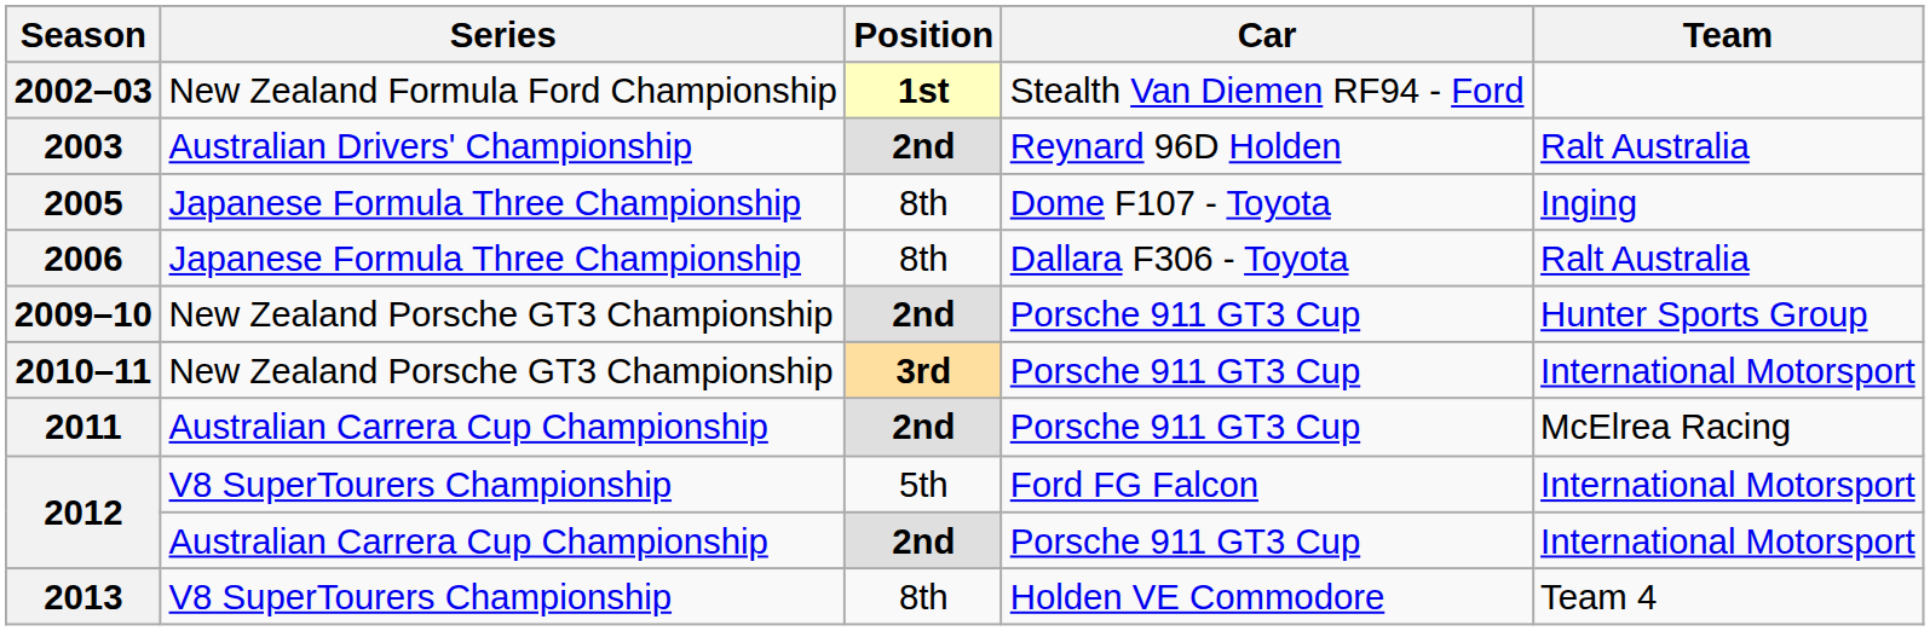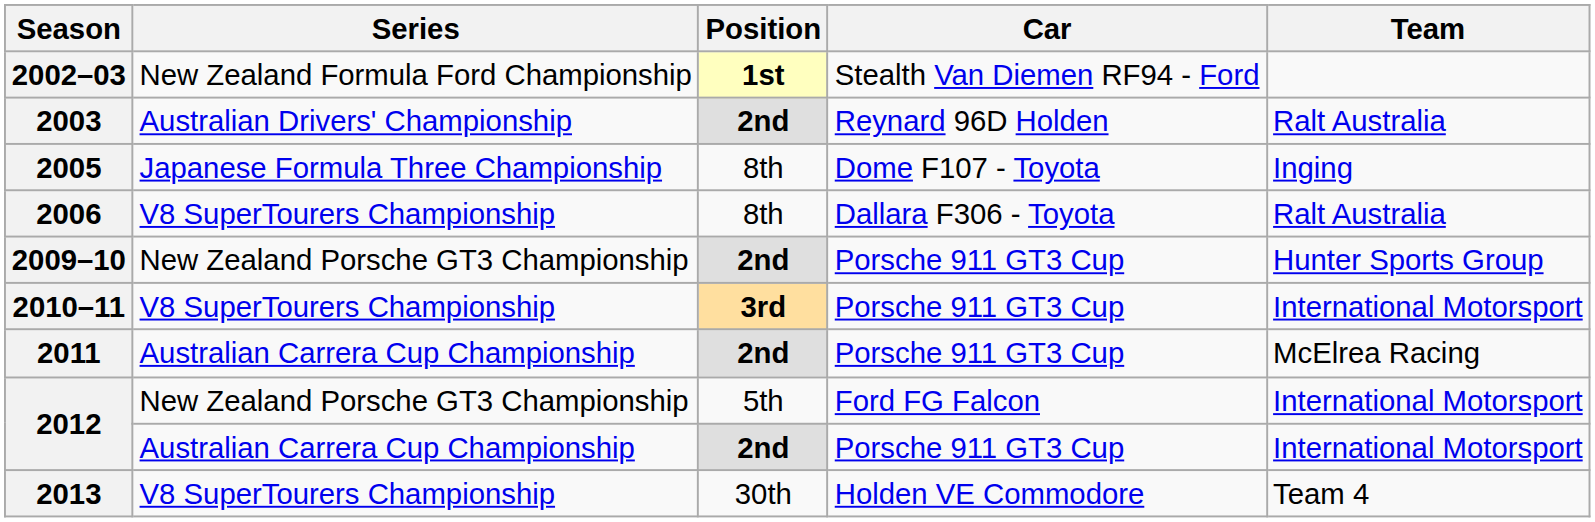2006 | Series: Japanese Formula Three Championship -> V8 SuperTourers Championship
2010–11 | Series: New Zealand Porsche GT3 Championship -> V8 SuperTourers Championship
2012 / Ford FG Falcon | Series: V8 SuperTourers Championship -> New Zealand Porsche GT3 Championship
2013 | Position: 8th -> 30th
